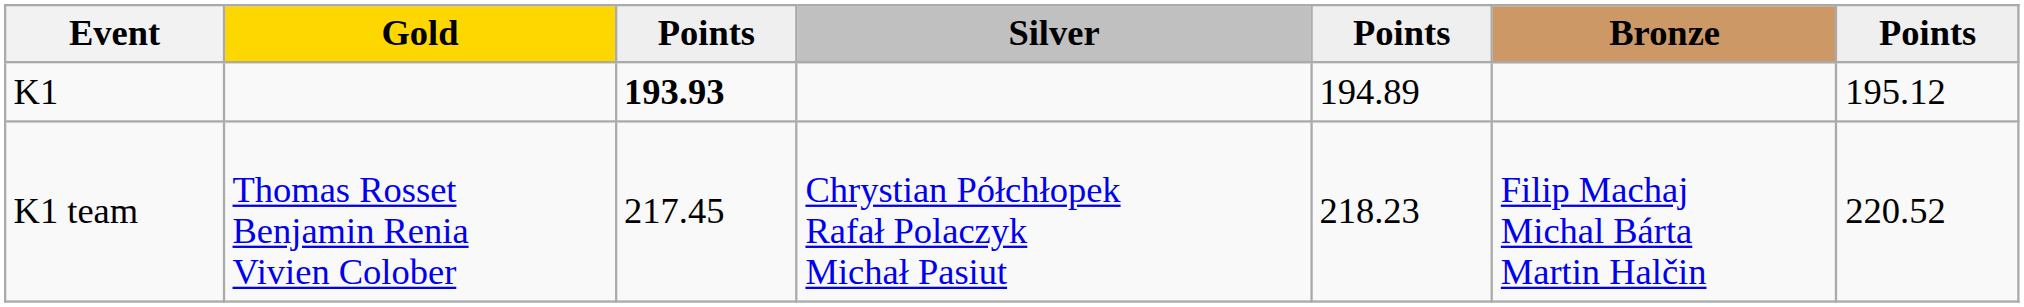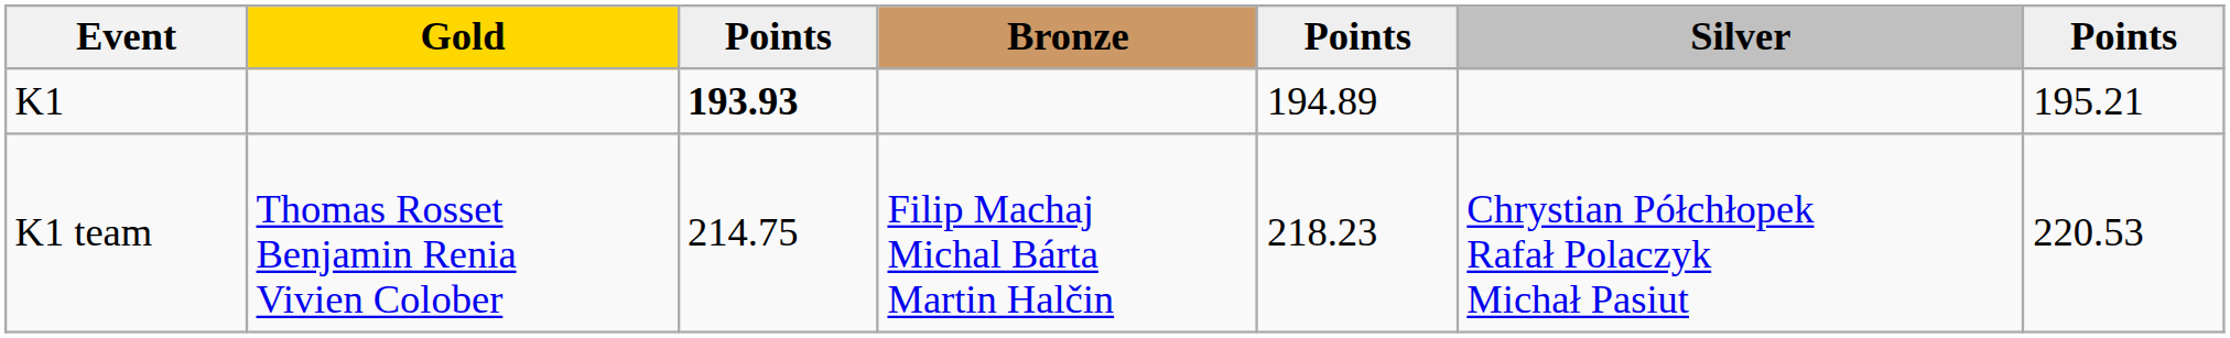columns swapped: Silver <-> Bronze
K1 | column 7: 195.12 -> 195.21
K1 team | column 3: 217.45 -> 214.75
K1 team | column 7: 220.52 -> 220.53
